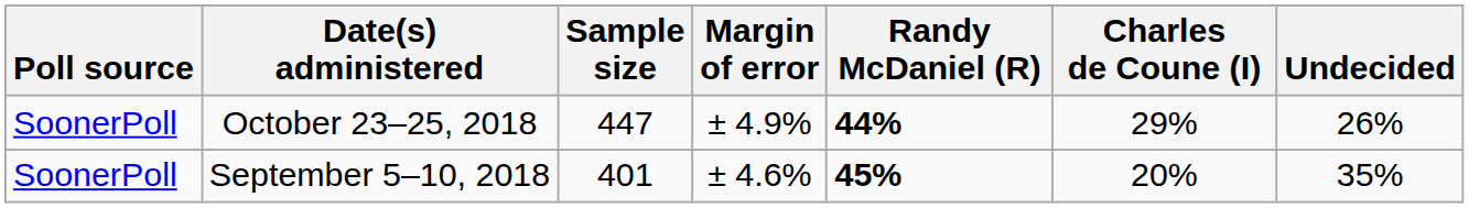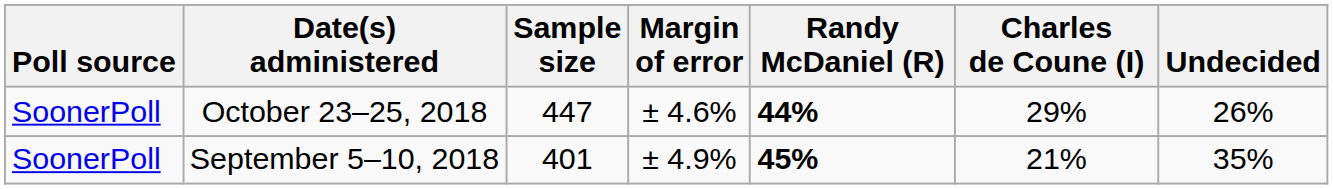October 23–25, 2018 | Margin of error: ± 4.9% -> ± 4.6%
September 5–10, 2018 | Margin of error: ± 4.6% -> ± 4.9%
September 5–10, 2018 | Charles de Coune (I): 20% -> 21%
